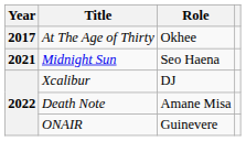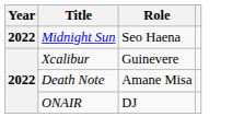- row: 2017 | At The Age of Thirty | Okhee
Midnight Sun | Year: 2021 -> 2022
Xcalibur | Role: DJ -> Guinevere
ONAIR | Role: Guinevere -> DJ
